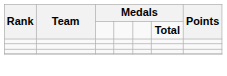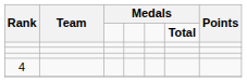+ row: 4
